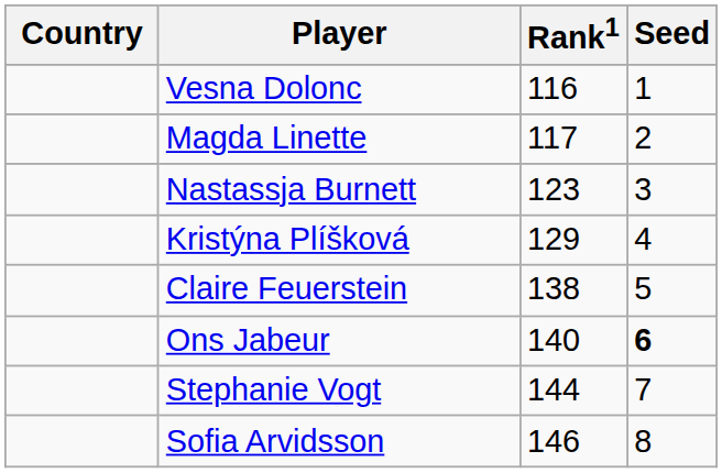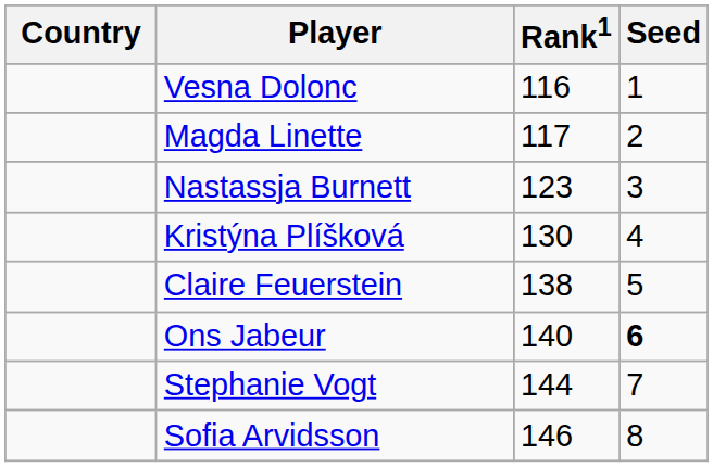Kristýna Plíšková | Rank1: 129 -> 130
